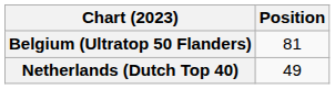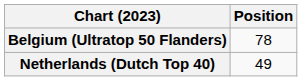Belgium (Ultratop 50 Flanders) | Position: 81 -> 78
